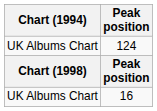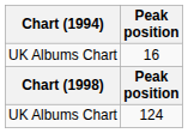rows swapped: 16 <-> 124
